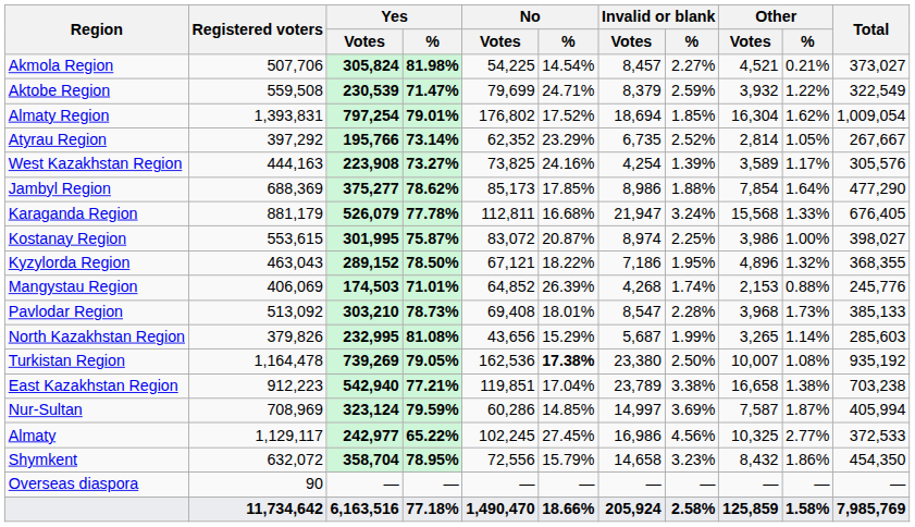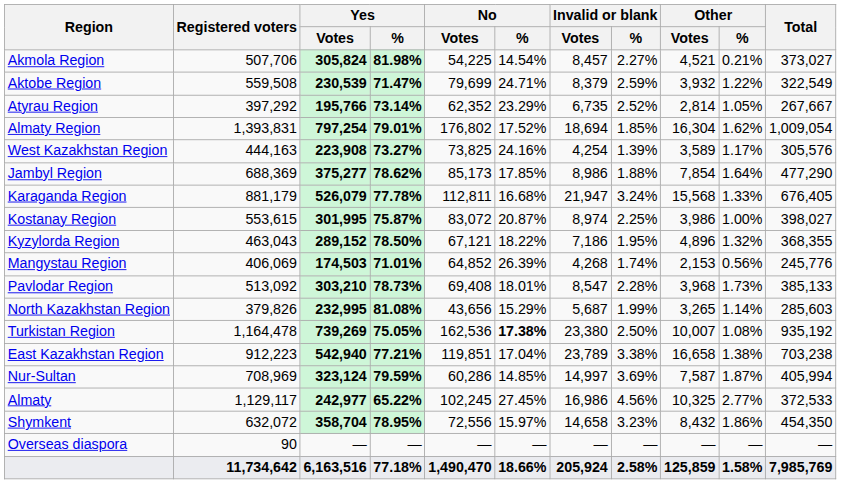rows swapped: Almaty Region <-> Atyrau Region
Mangystau Region | Other / %: 0.88% -> 0.56%
Turkistan Region | Yes / %: 79.05% -> 75.05%
Shymkent | No / %: 15.79% -> 15.97%
